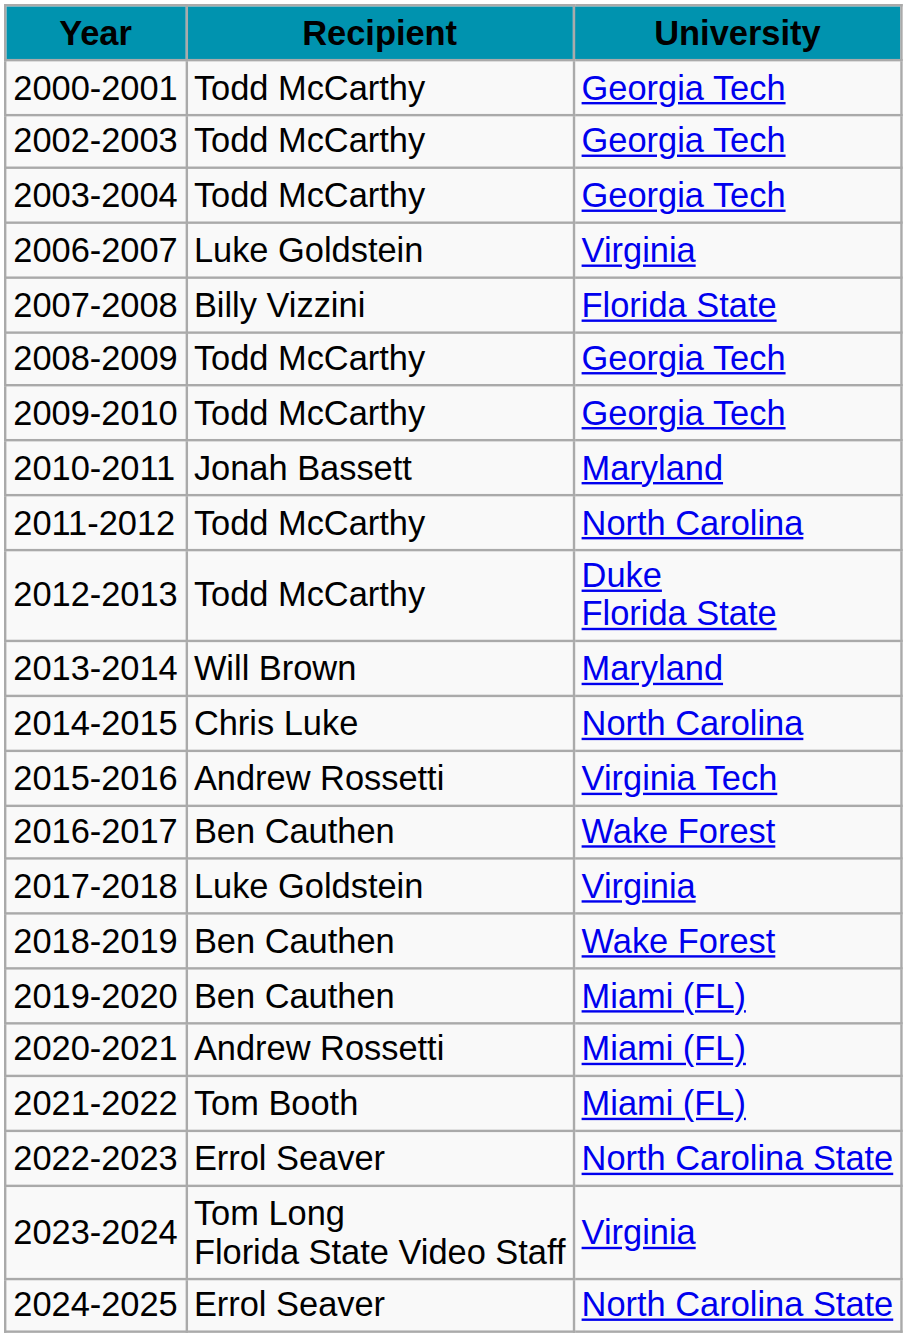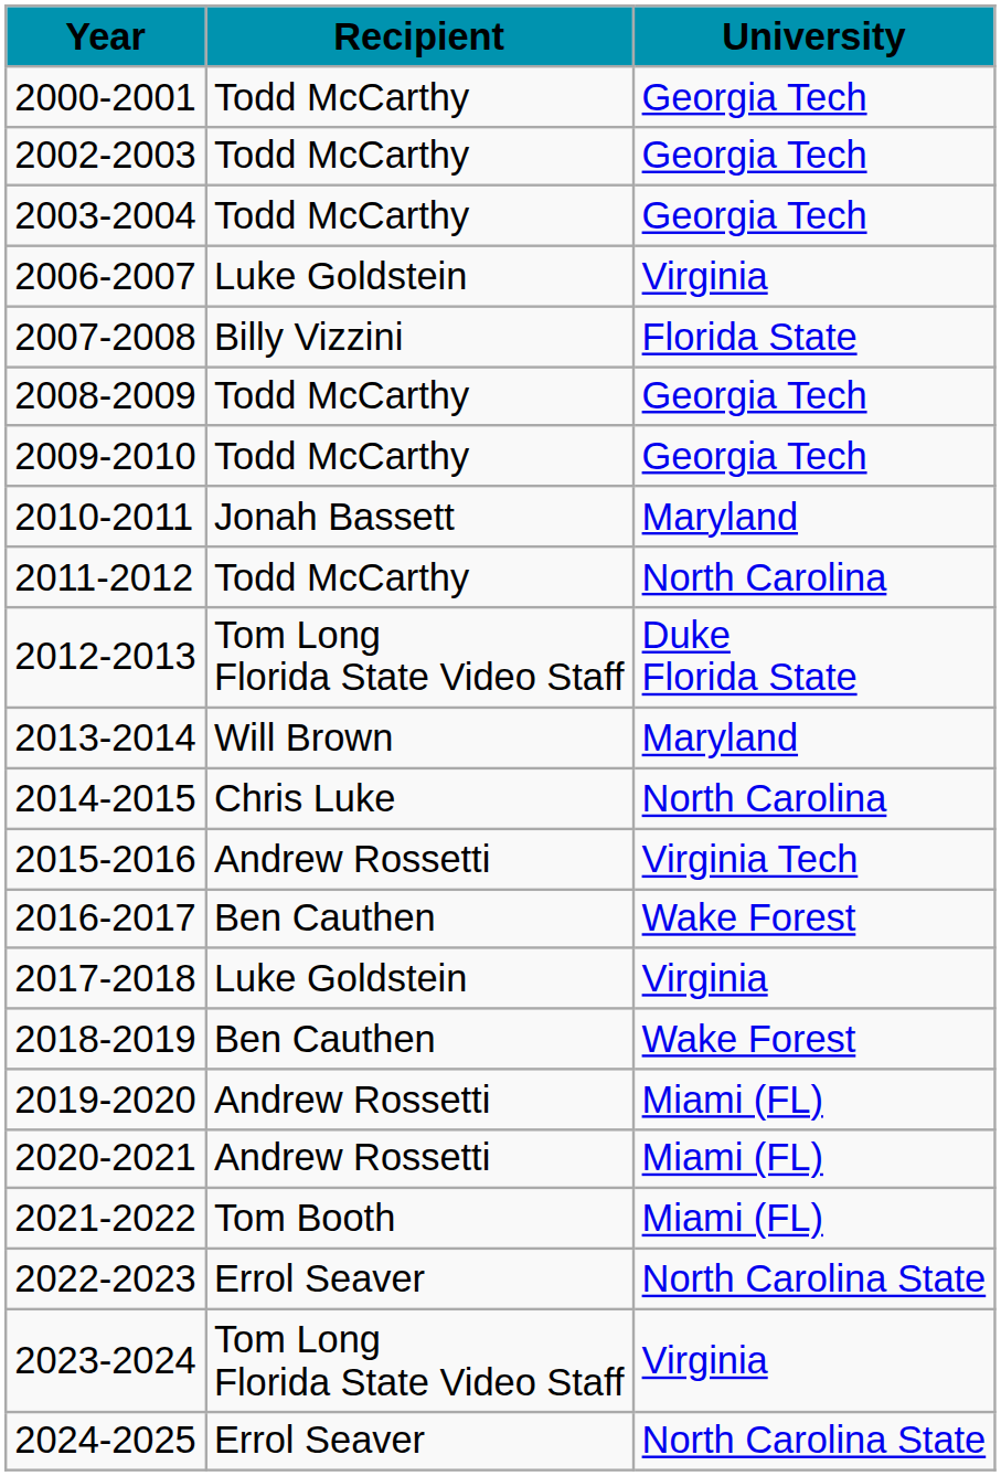2012-2013 | Recipient: Todd McCarthy -> Tom Long Florida State Video Staff
2019-2020 | Recipient: Ben Cauthen -> Andrew Rossetti
